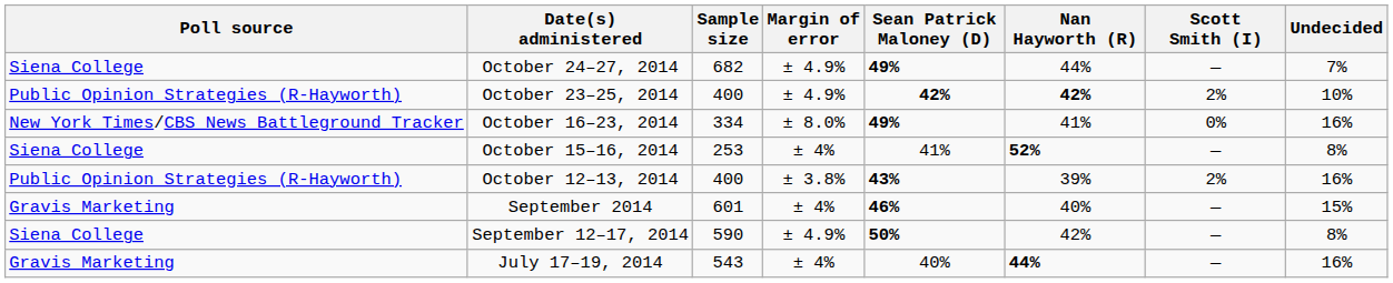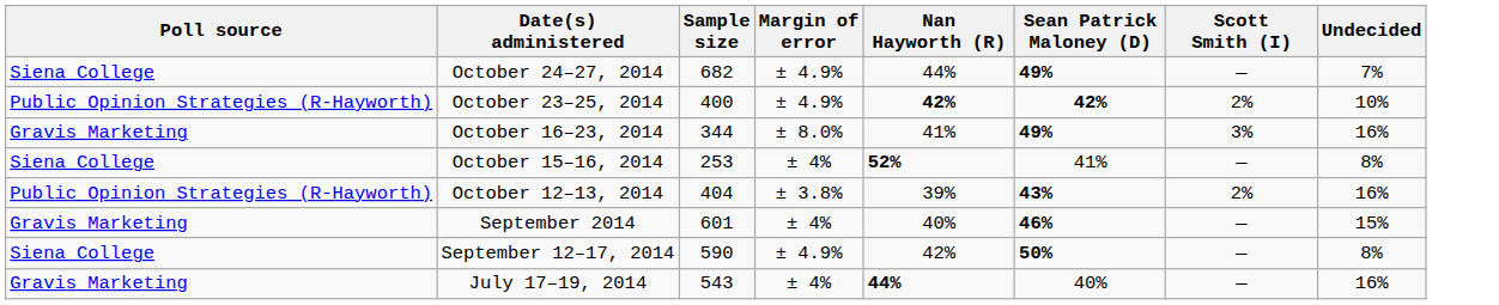columns swapped: Sean Patrick Maloney (D) <-> Nan Hayworth (R)
October 16–23, 2014 | Poll source: New York Times/CBS News Battleground Tracker -> Gravis Marketing
October 16–23, 2014 | Sample size: 334 -> 344
October 16–23, 2014 | Scott Smith (I): 0% -> 3%
October 12–13, 2014 | Sample size: 400 -> 404
